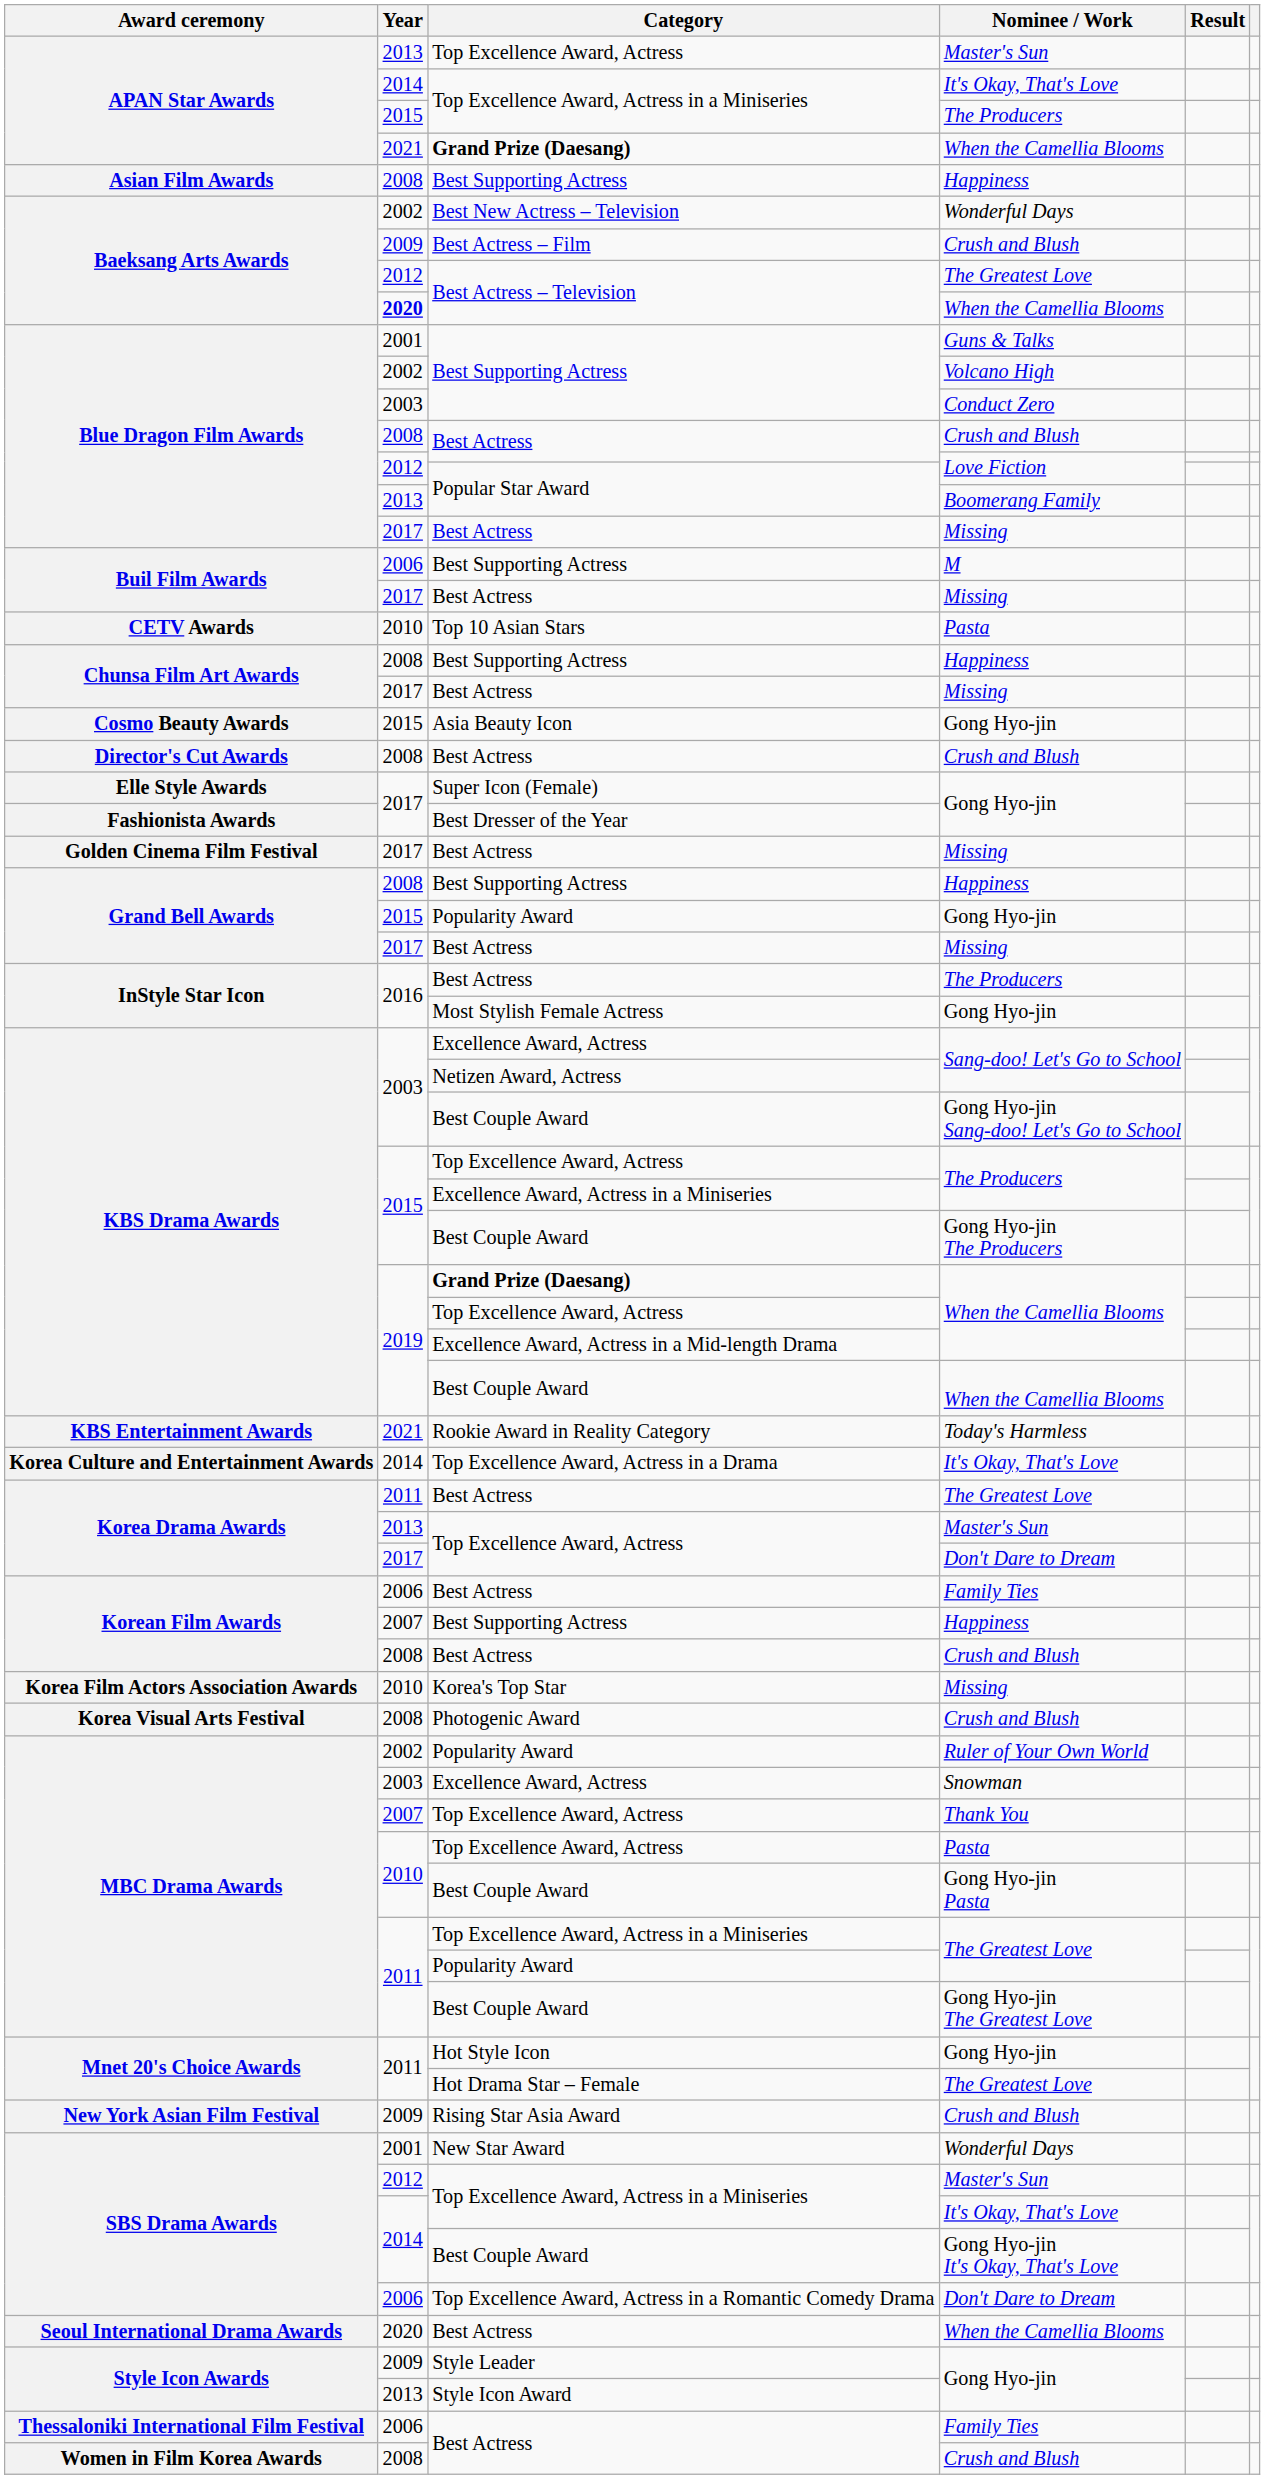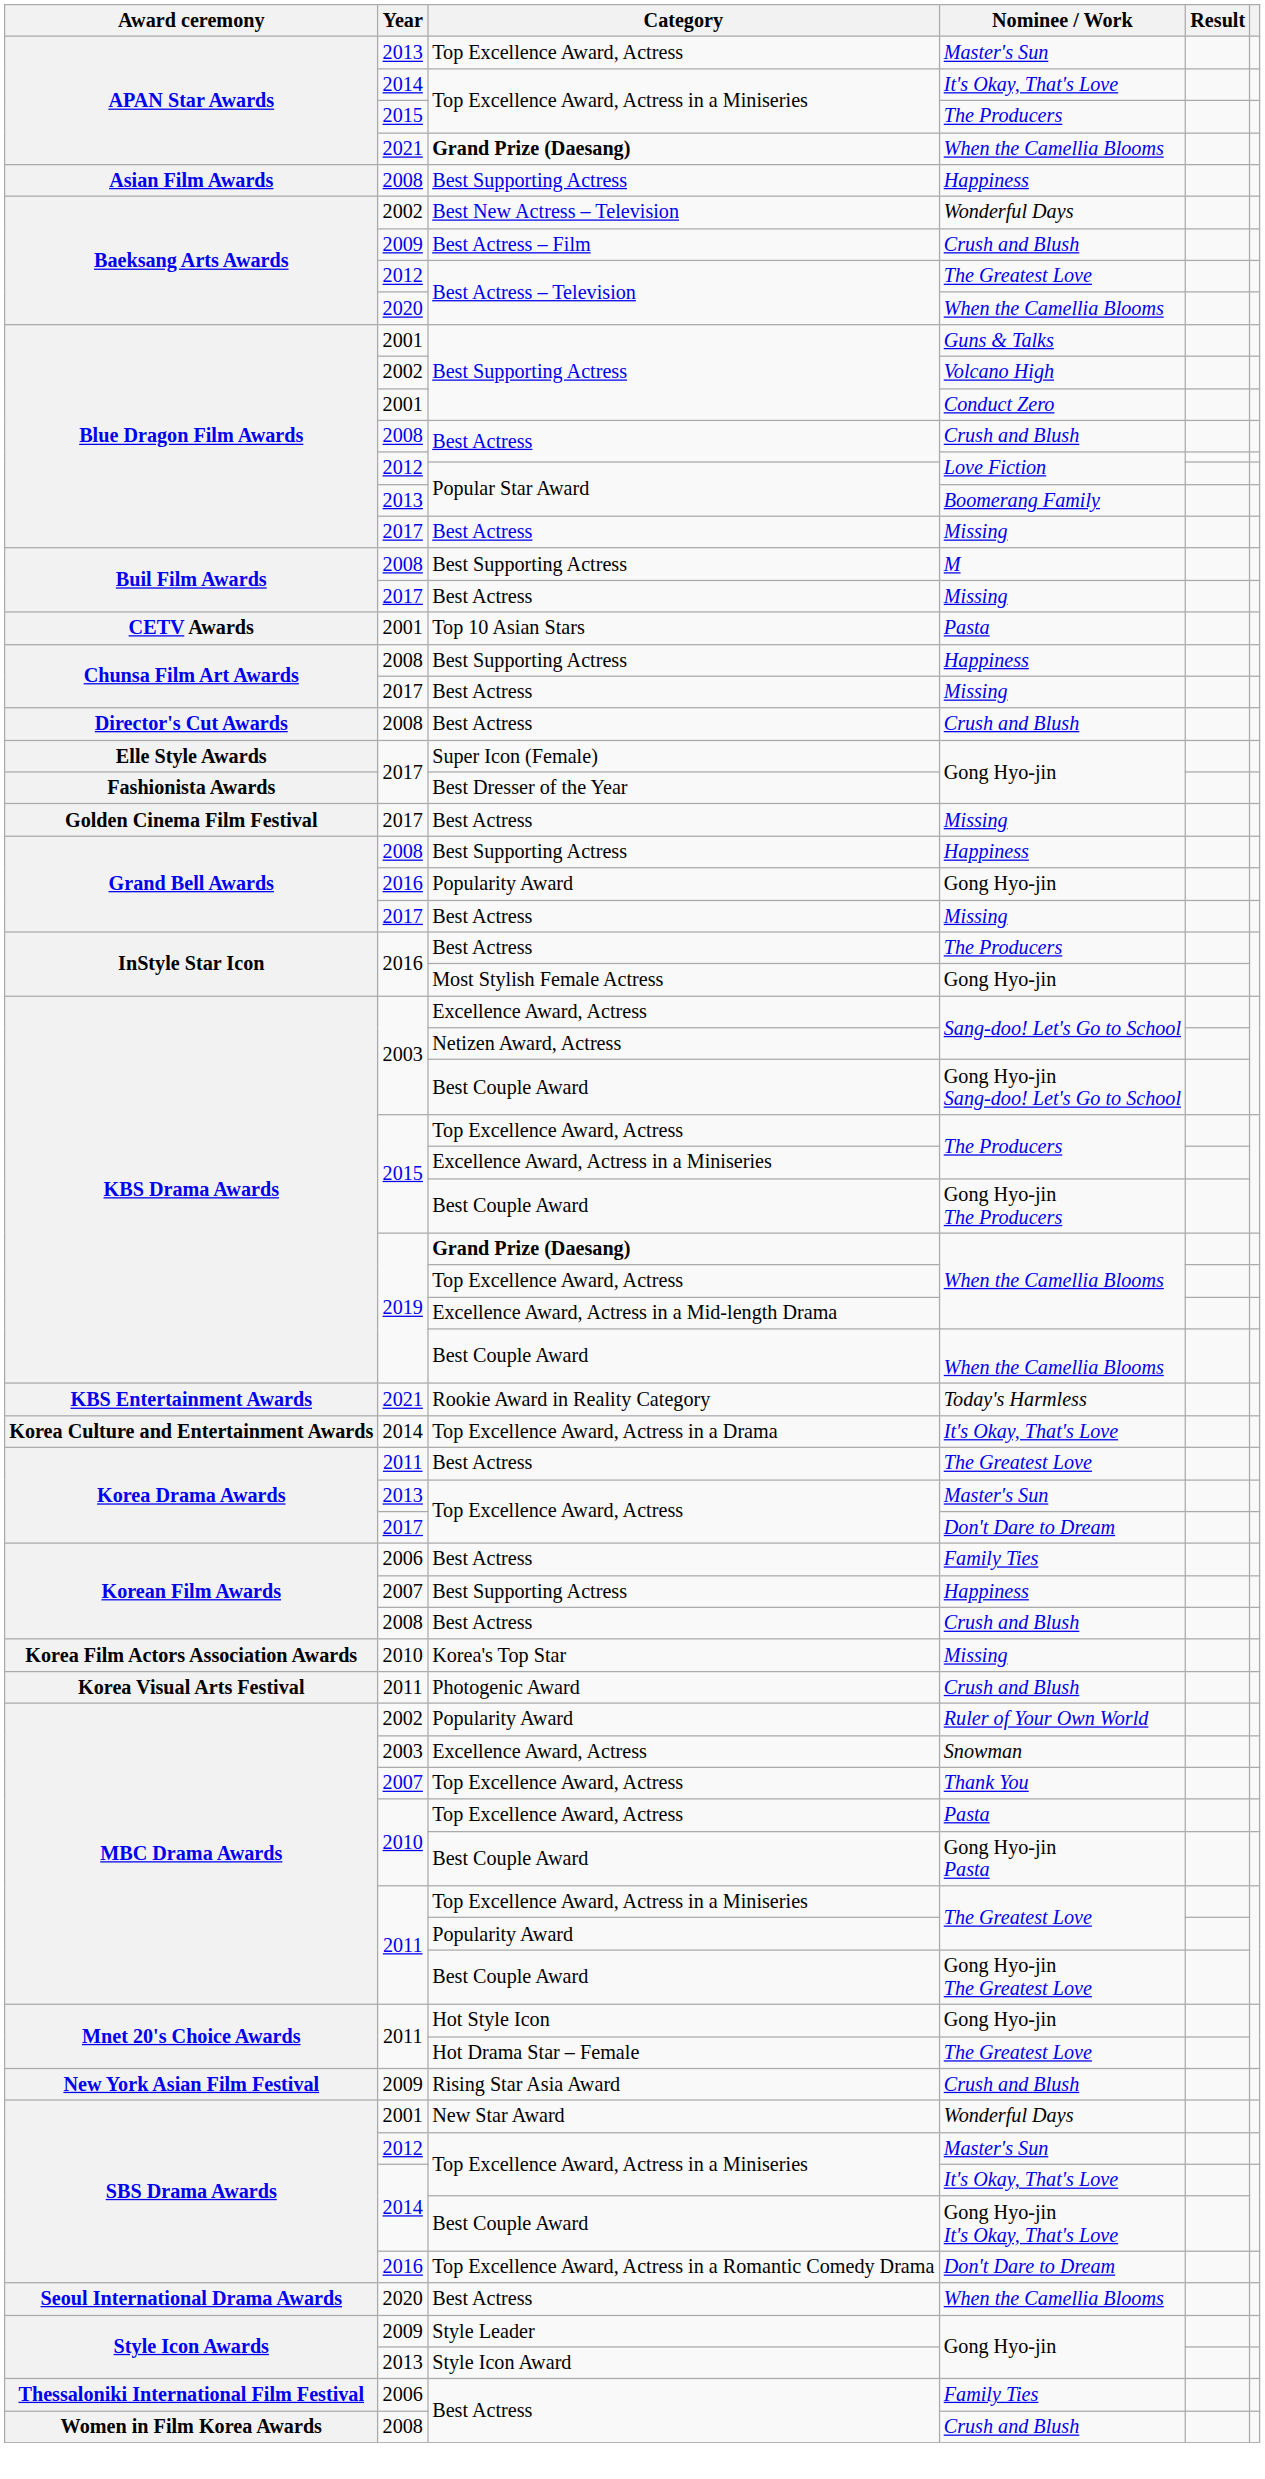Best Actress – Television / When the Camellia Blooms | Year: bold -> normal
Best Supporting Actress / Conduct Zero | Year: 2003 -> 2001
Best Supporting Actress / M | Year: 2006 -> 2008
Top 10 Asian Stars | Year: 2010 -> 2001
- row: Cosmo Beauty Awards | 2015 | Asia Beauty Icon | Gong Hyo-jin
Popularity Award / Gong Hyo-jin | Year: 2015 -> 2016
Photogenic Award | Year: 2008 -> 2011
Top Excellence Award, Actress in a Romantic Comedy Drama | Year: 2006 -> 2016
